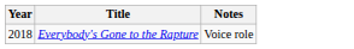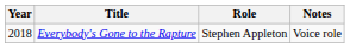+ column: Role | Stephen Appleton
